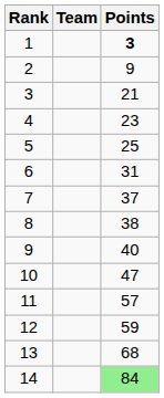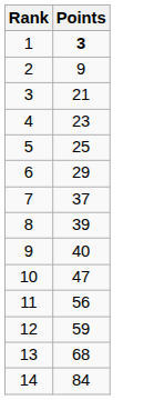- column: Team
6 | Points: 31 -> 29
8 | Points: 38 -> 39
11 | Points: 57 -> 56
14 | Points: lightgreen background -> no background
